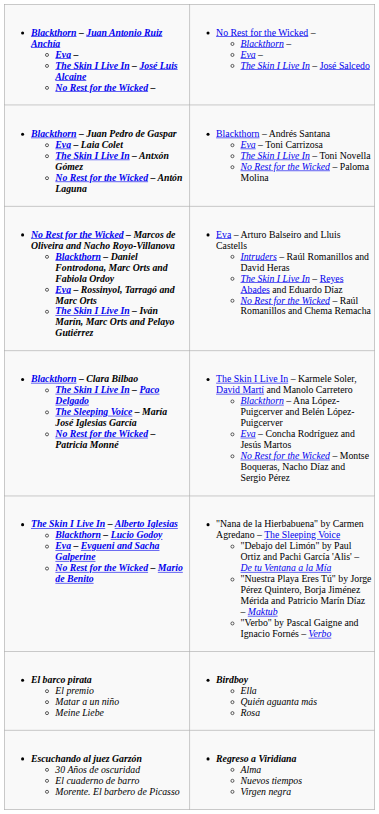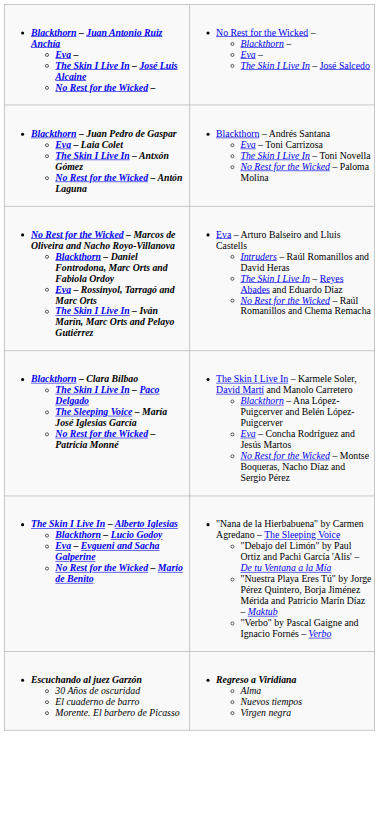- row: El barco pirata El premio Matar a un niño Meine Liebe | Birdboy Ella Quién aguanta más Rosa
